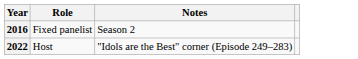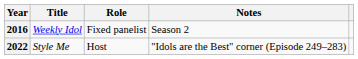+ column: Title | Weekly Idol | Style Me
